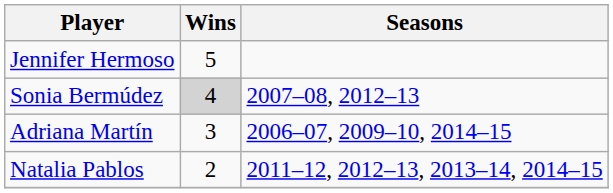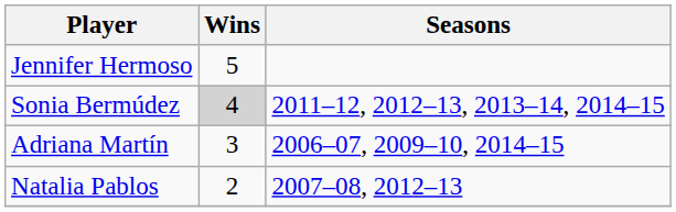Sonia Bermúdez | Seasons: 2007–08, 2012–13 -> 2011–12, 2012–13, 2013–14, 2014–15
Natalia Pablos | Seasons: 2011–12, 2012–13, 2013–14, 2014–15 -> 2007–08, 2012–13
